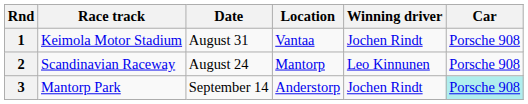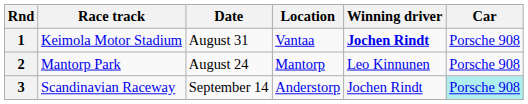1 | Winning driver: normal -> bold
2 | Race track: Scandinavian Raceway -> Mantorp Park
3 | Race track: Mantorp Park -> Scandinavian Raceway
